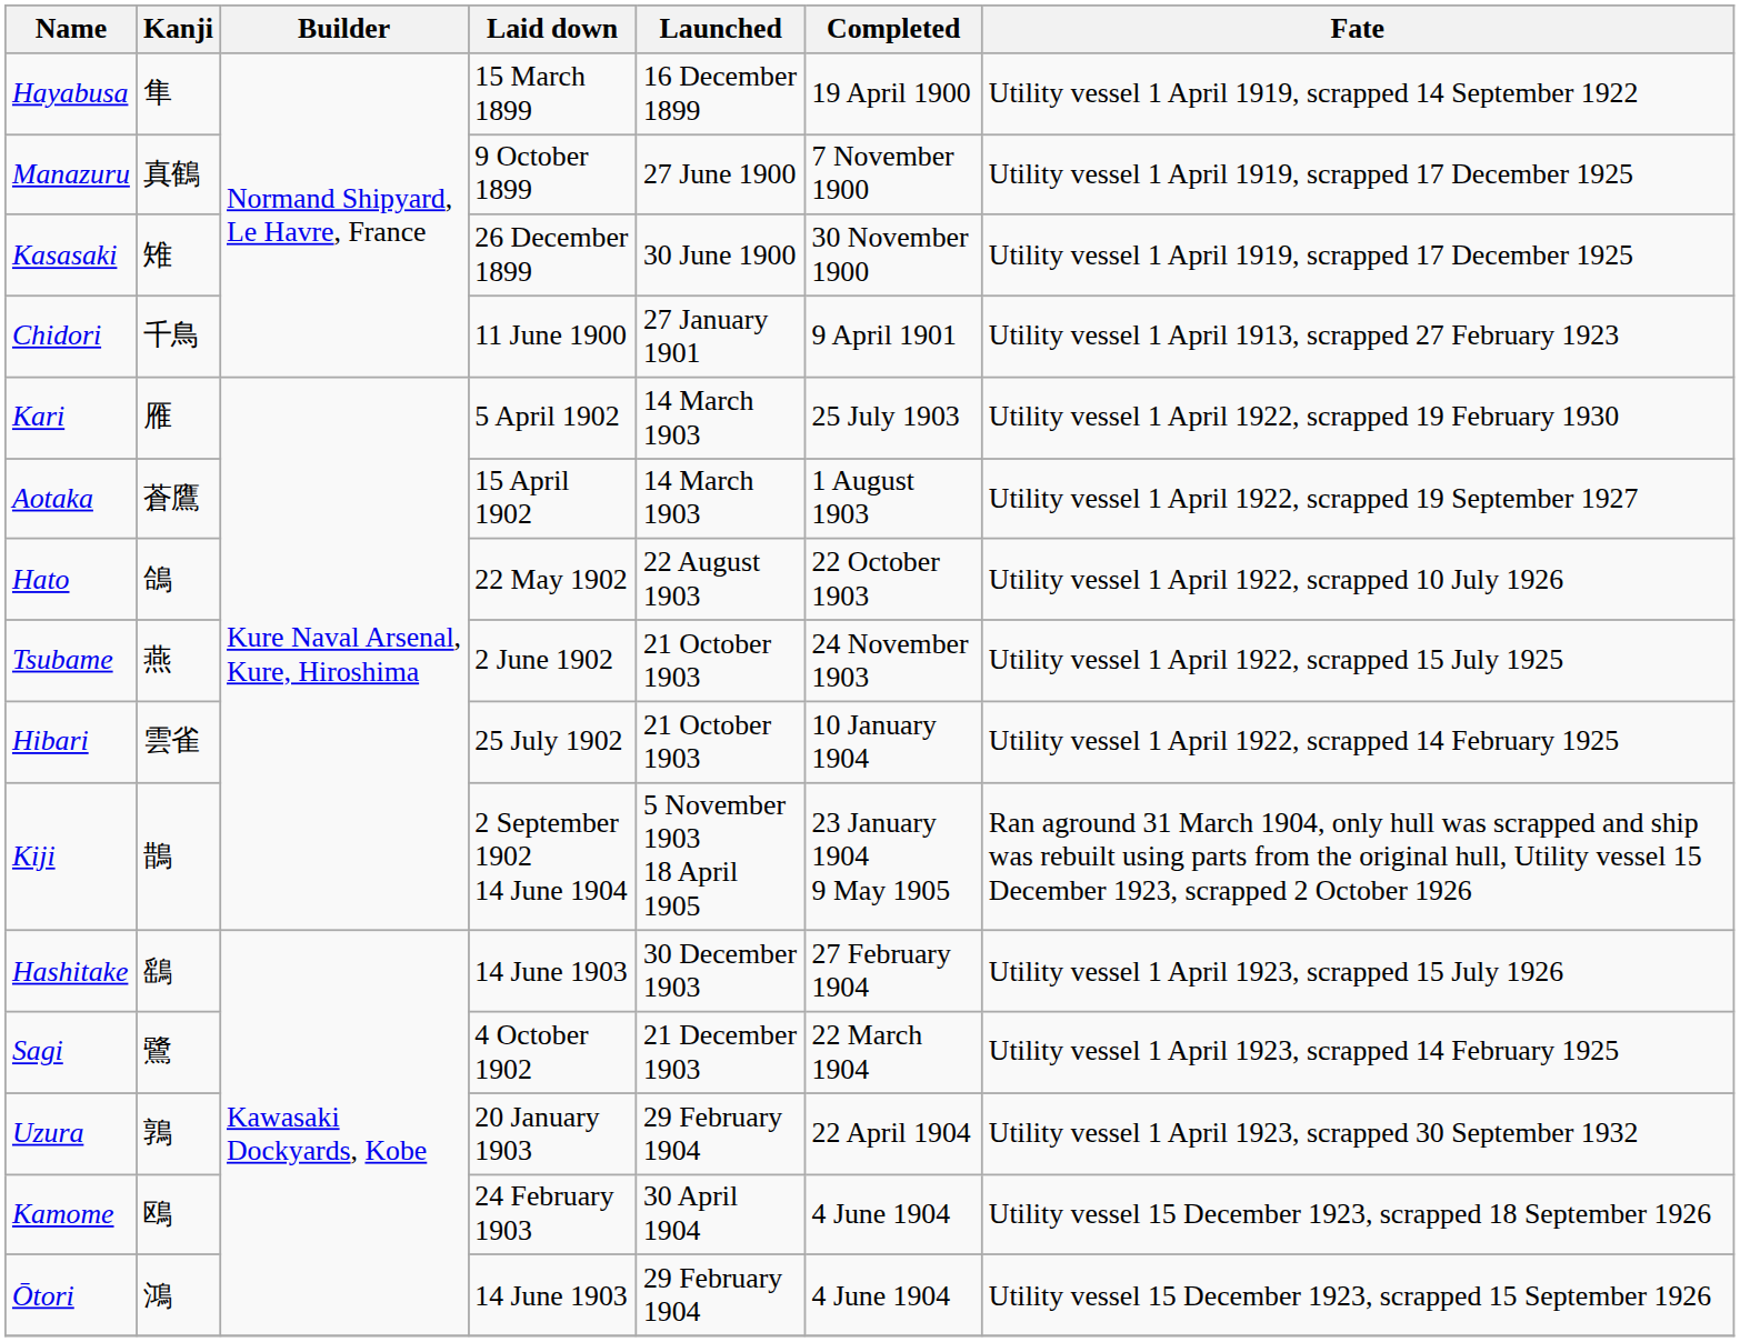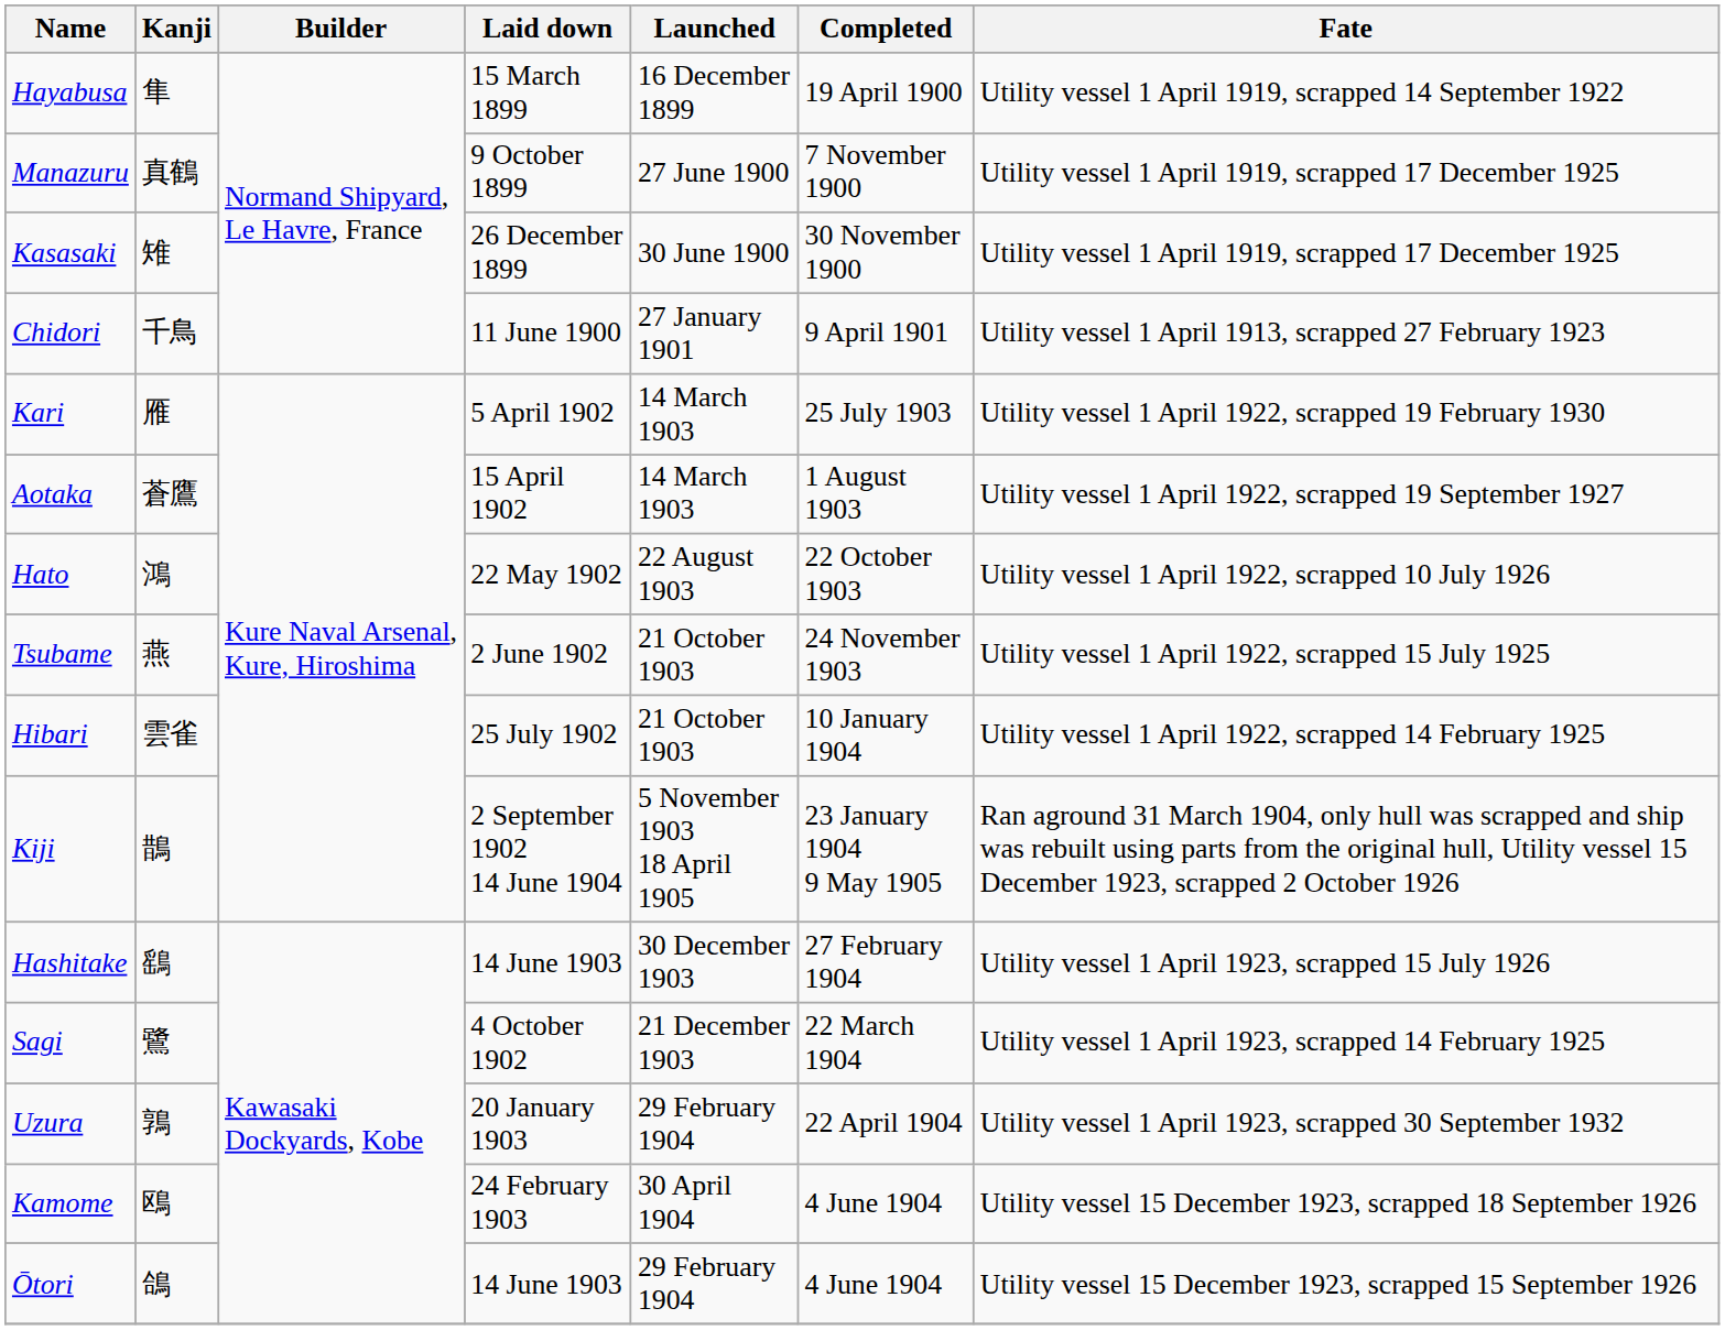Hato | Kanji: 鴿 -> 鴻
Ōtori | Kanji: 鴻 -> 鴿
